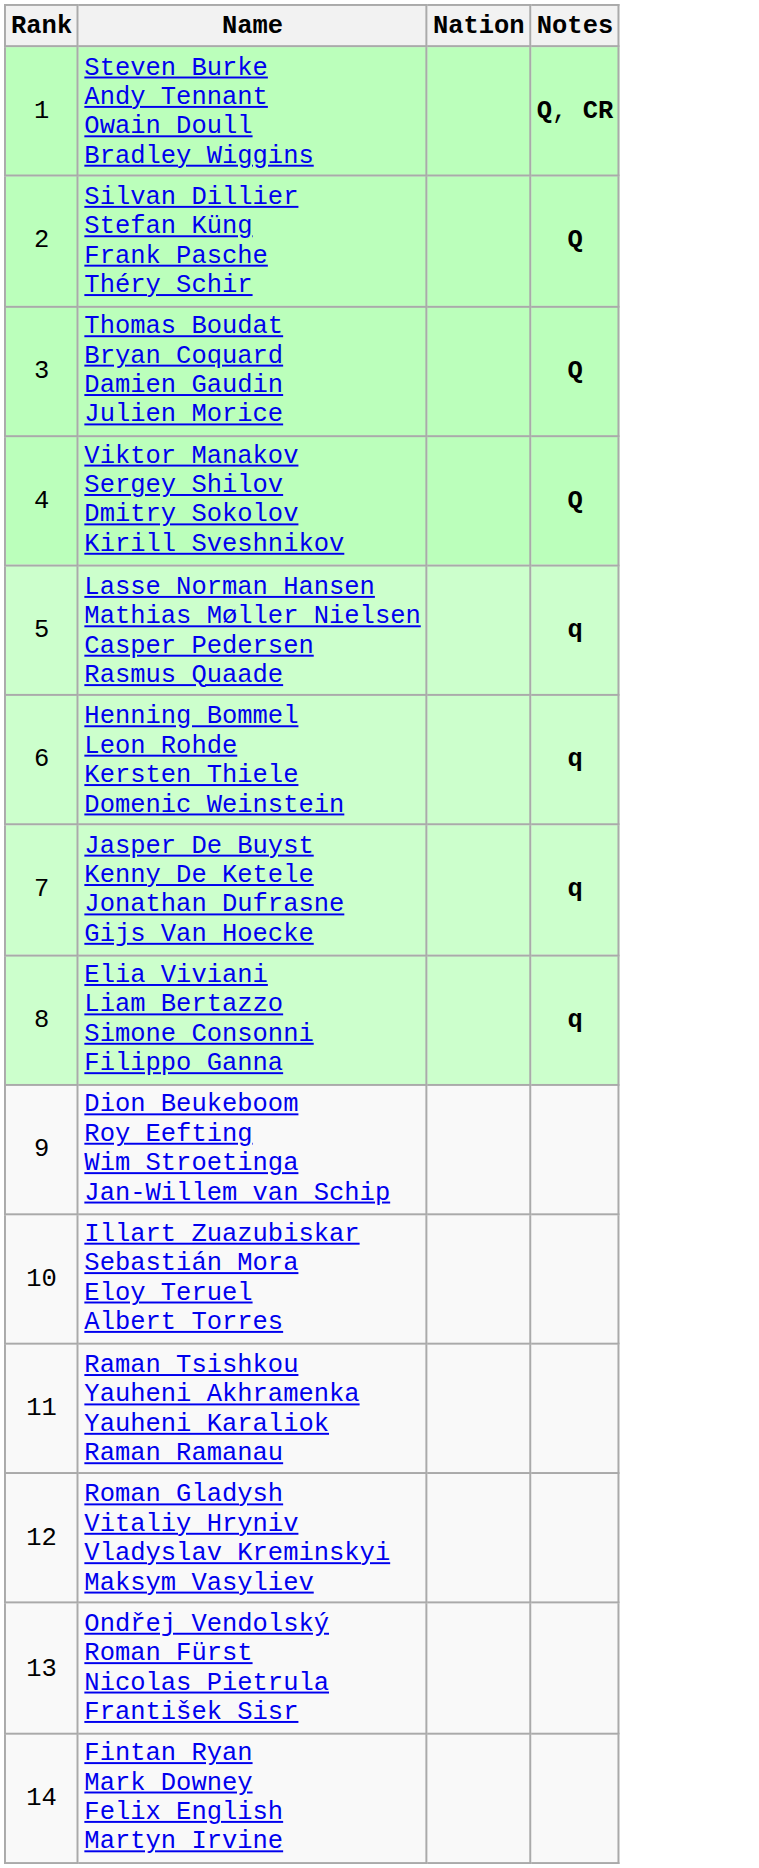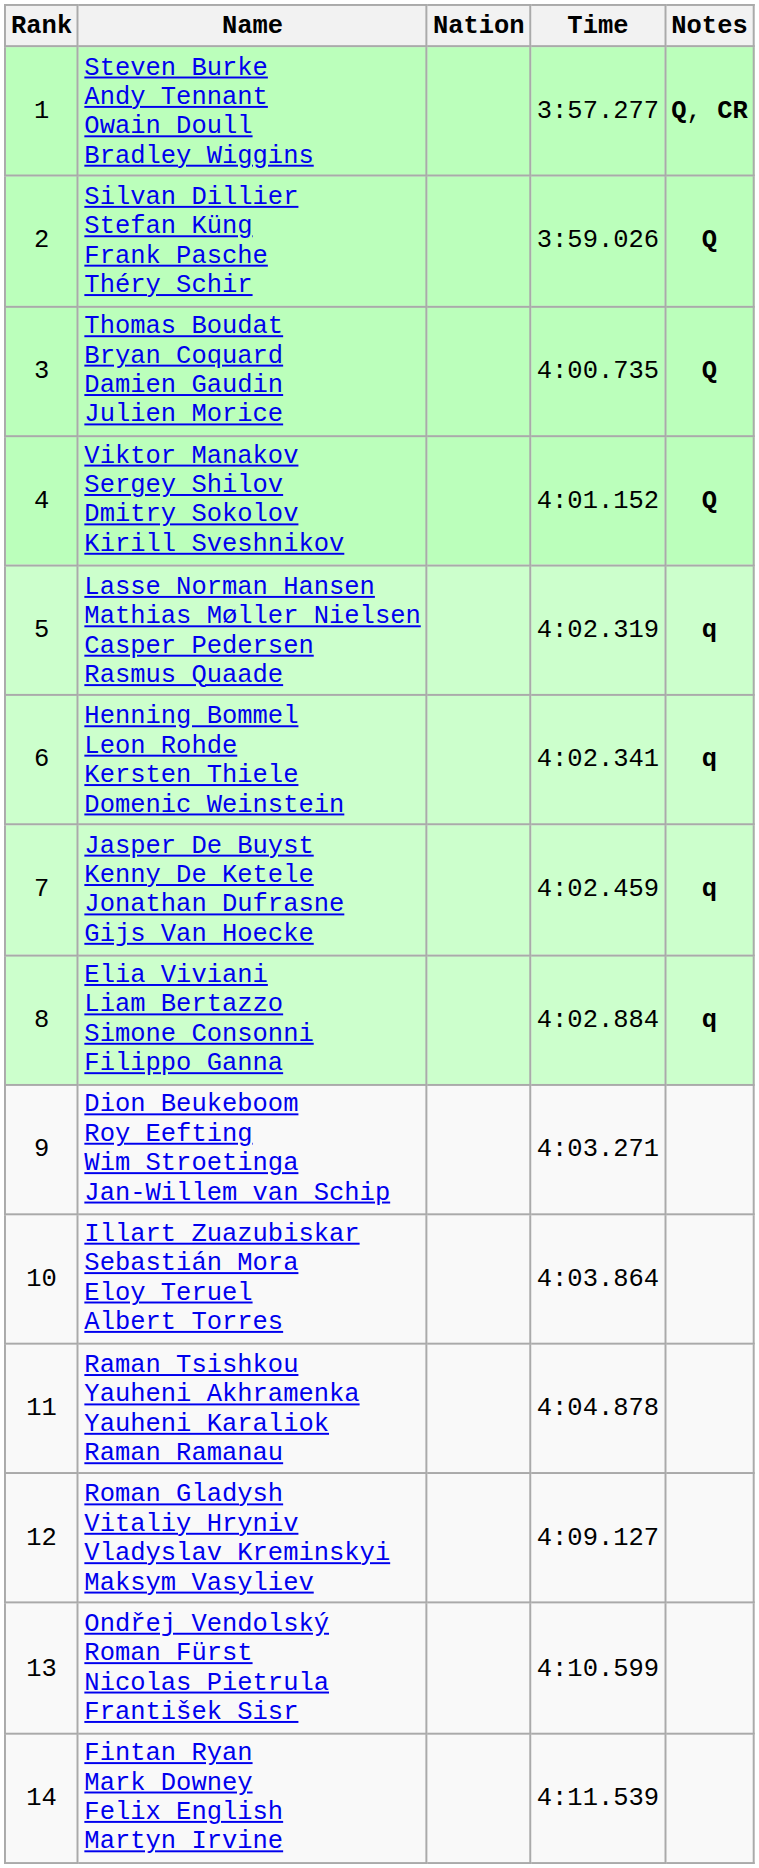+ column: Time | 3:57.277 | 3:59.026 | 4:00.735 | 4:01.152 | 4:02.319 | 4:02.341 | 4:02.459 | 4:02.884 | 4:03.271 | 4:03.864 | 4:04.878 | 4:09.127 | 4:10.599 | 4:11.539
